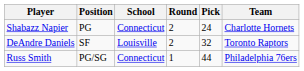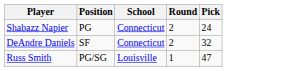- column: Team | Charlotte Hornets | Toronto Raptors | Philadelphia 76ers
DeAndre Daniels | School: Louisville -> Connecticut
Russ Smith | School: Connecticut -> Louisville
Russ Smith | Pick: 44 -> 47
